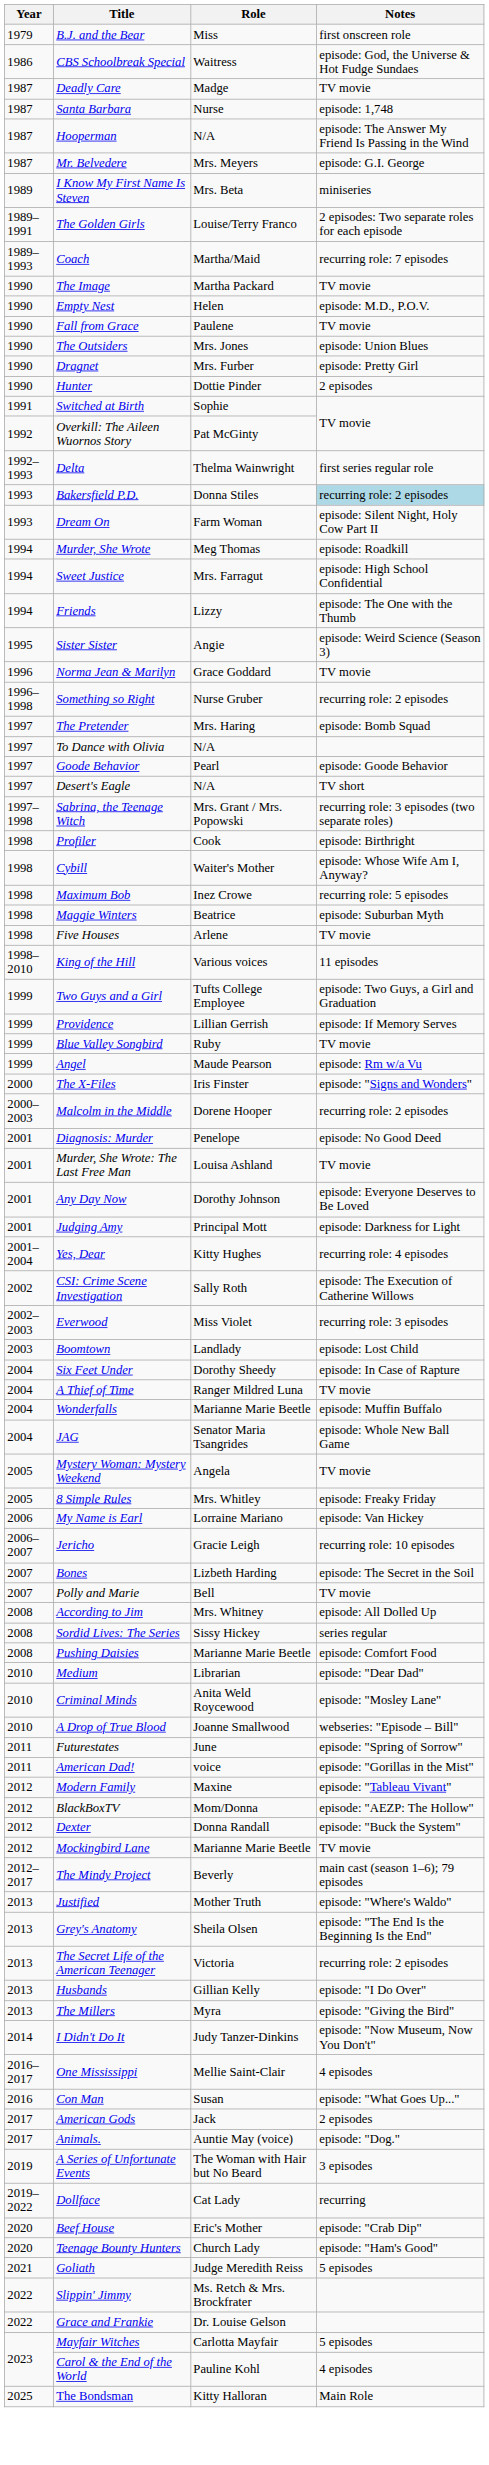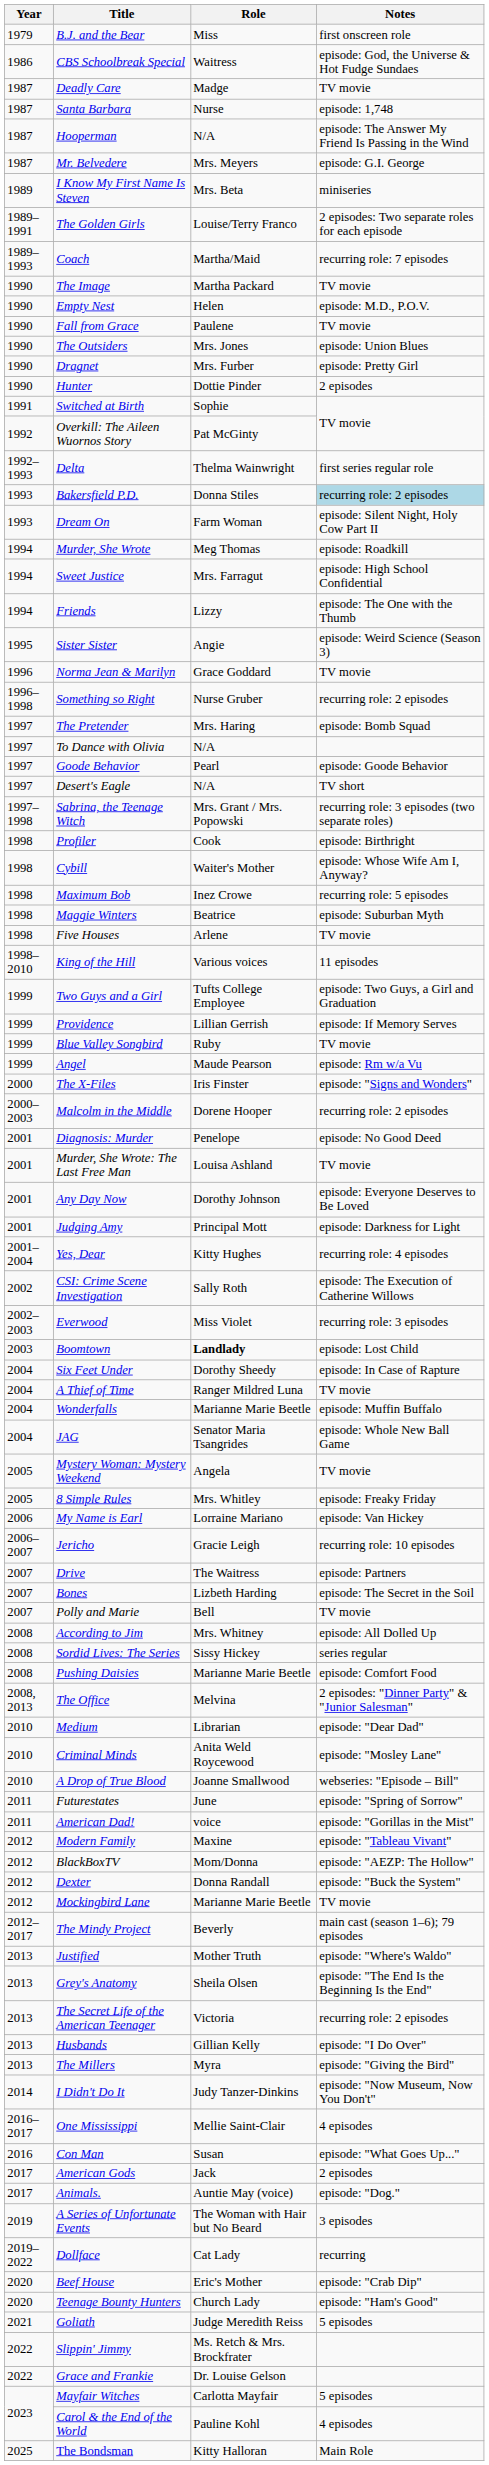Boomtown | Role: normal -> bold
+ row: 2007 | Drive | The Waitress | episode: Partners
+ row: 2008, 2013 | The Office | Melvina | 2 episodes: "Dinner Party" & "Junior Salesman"
